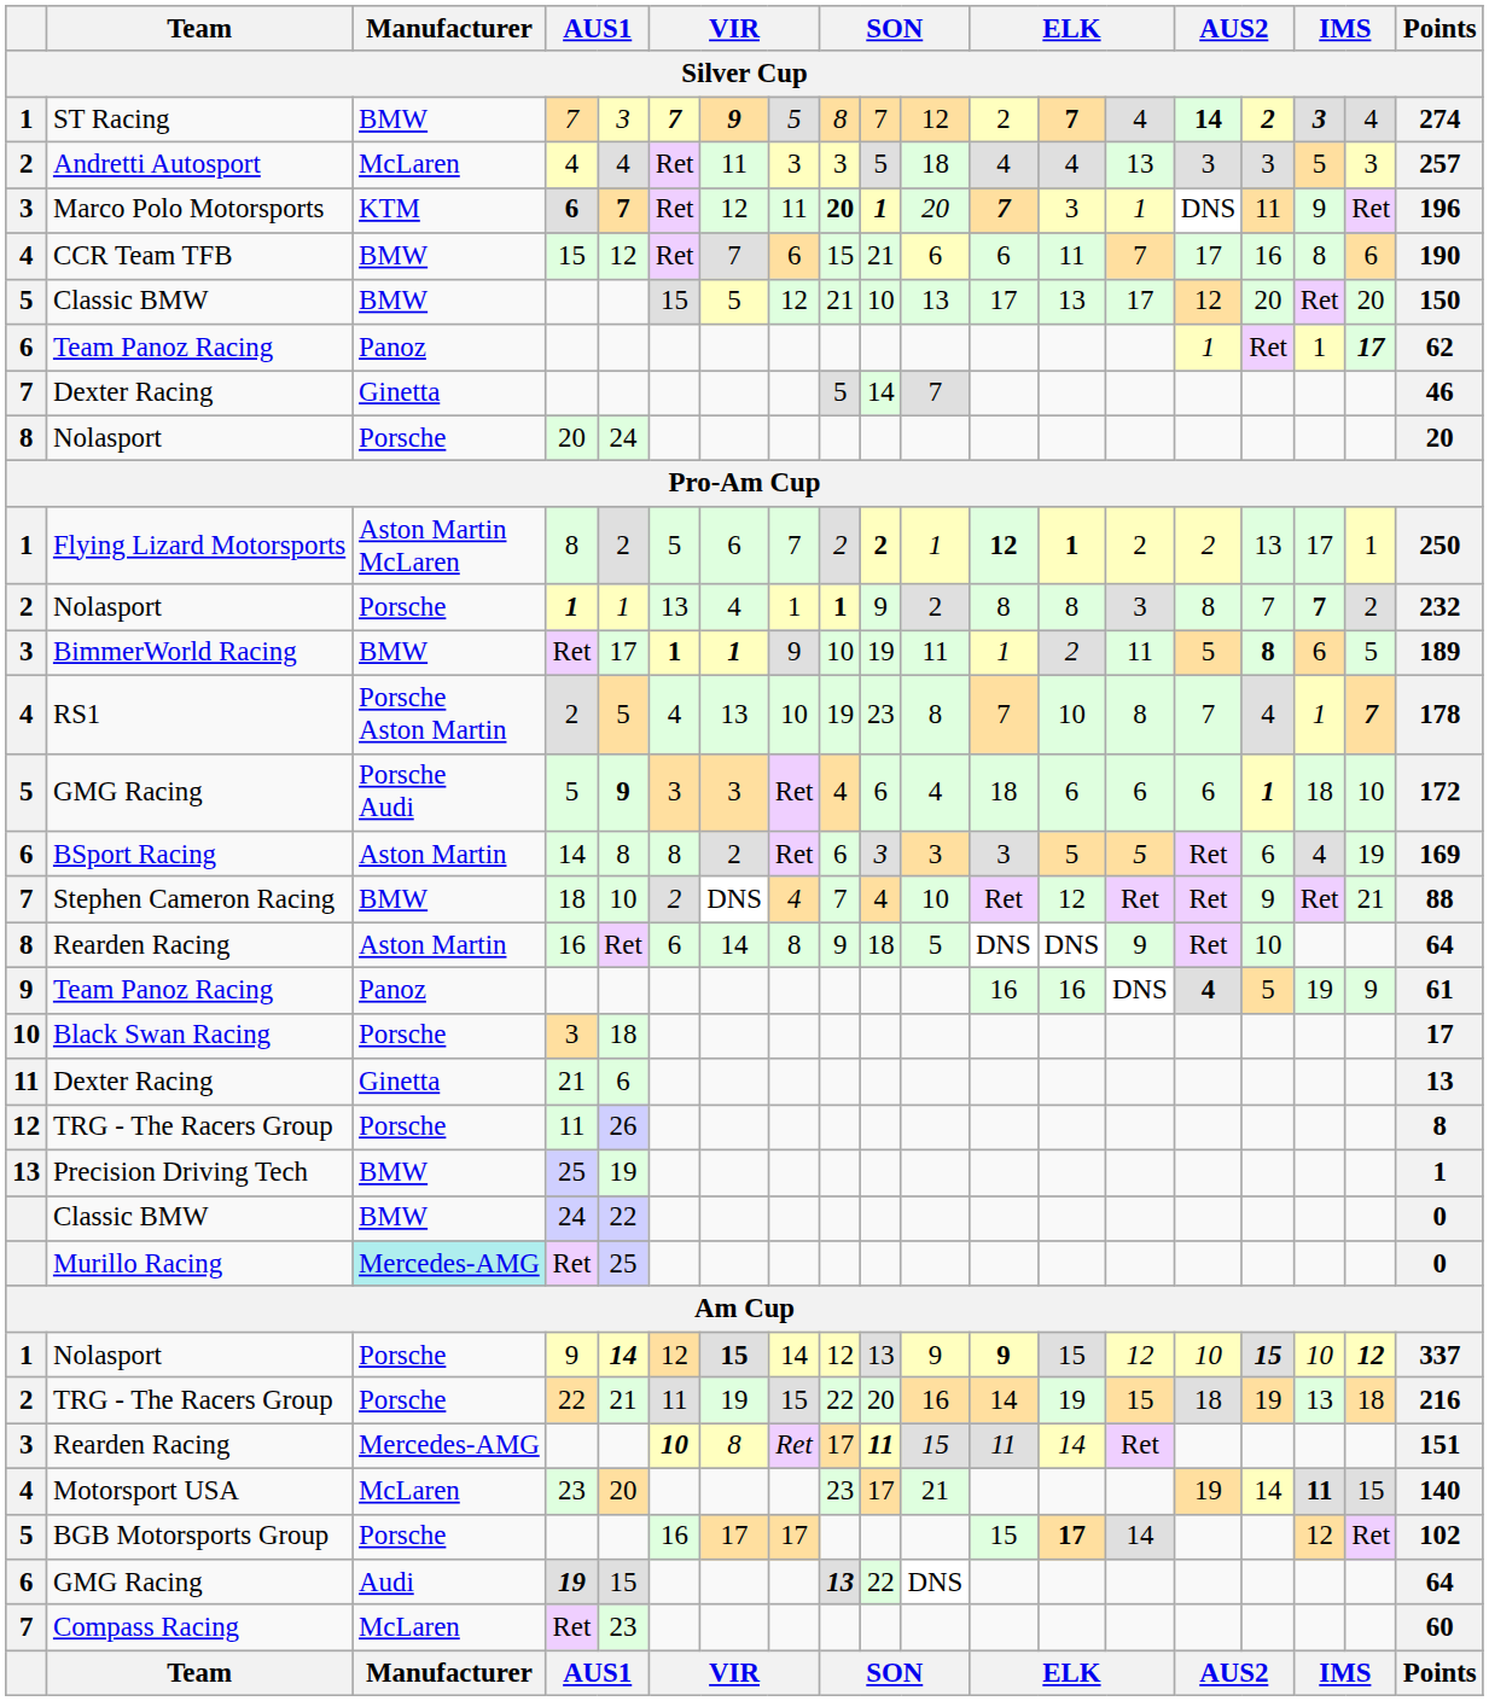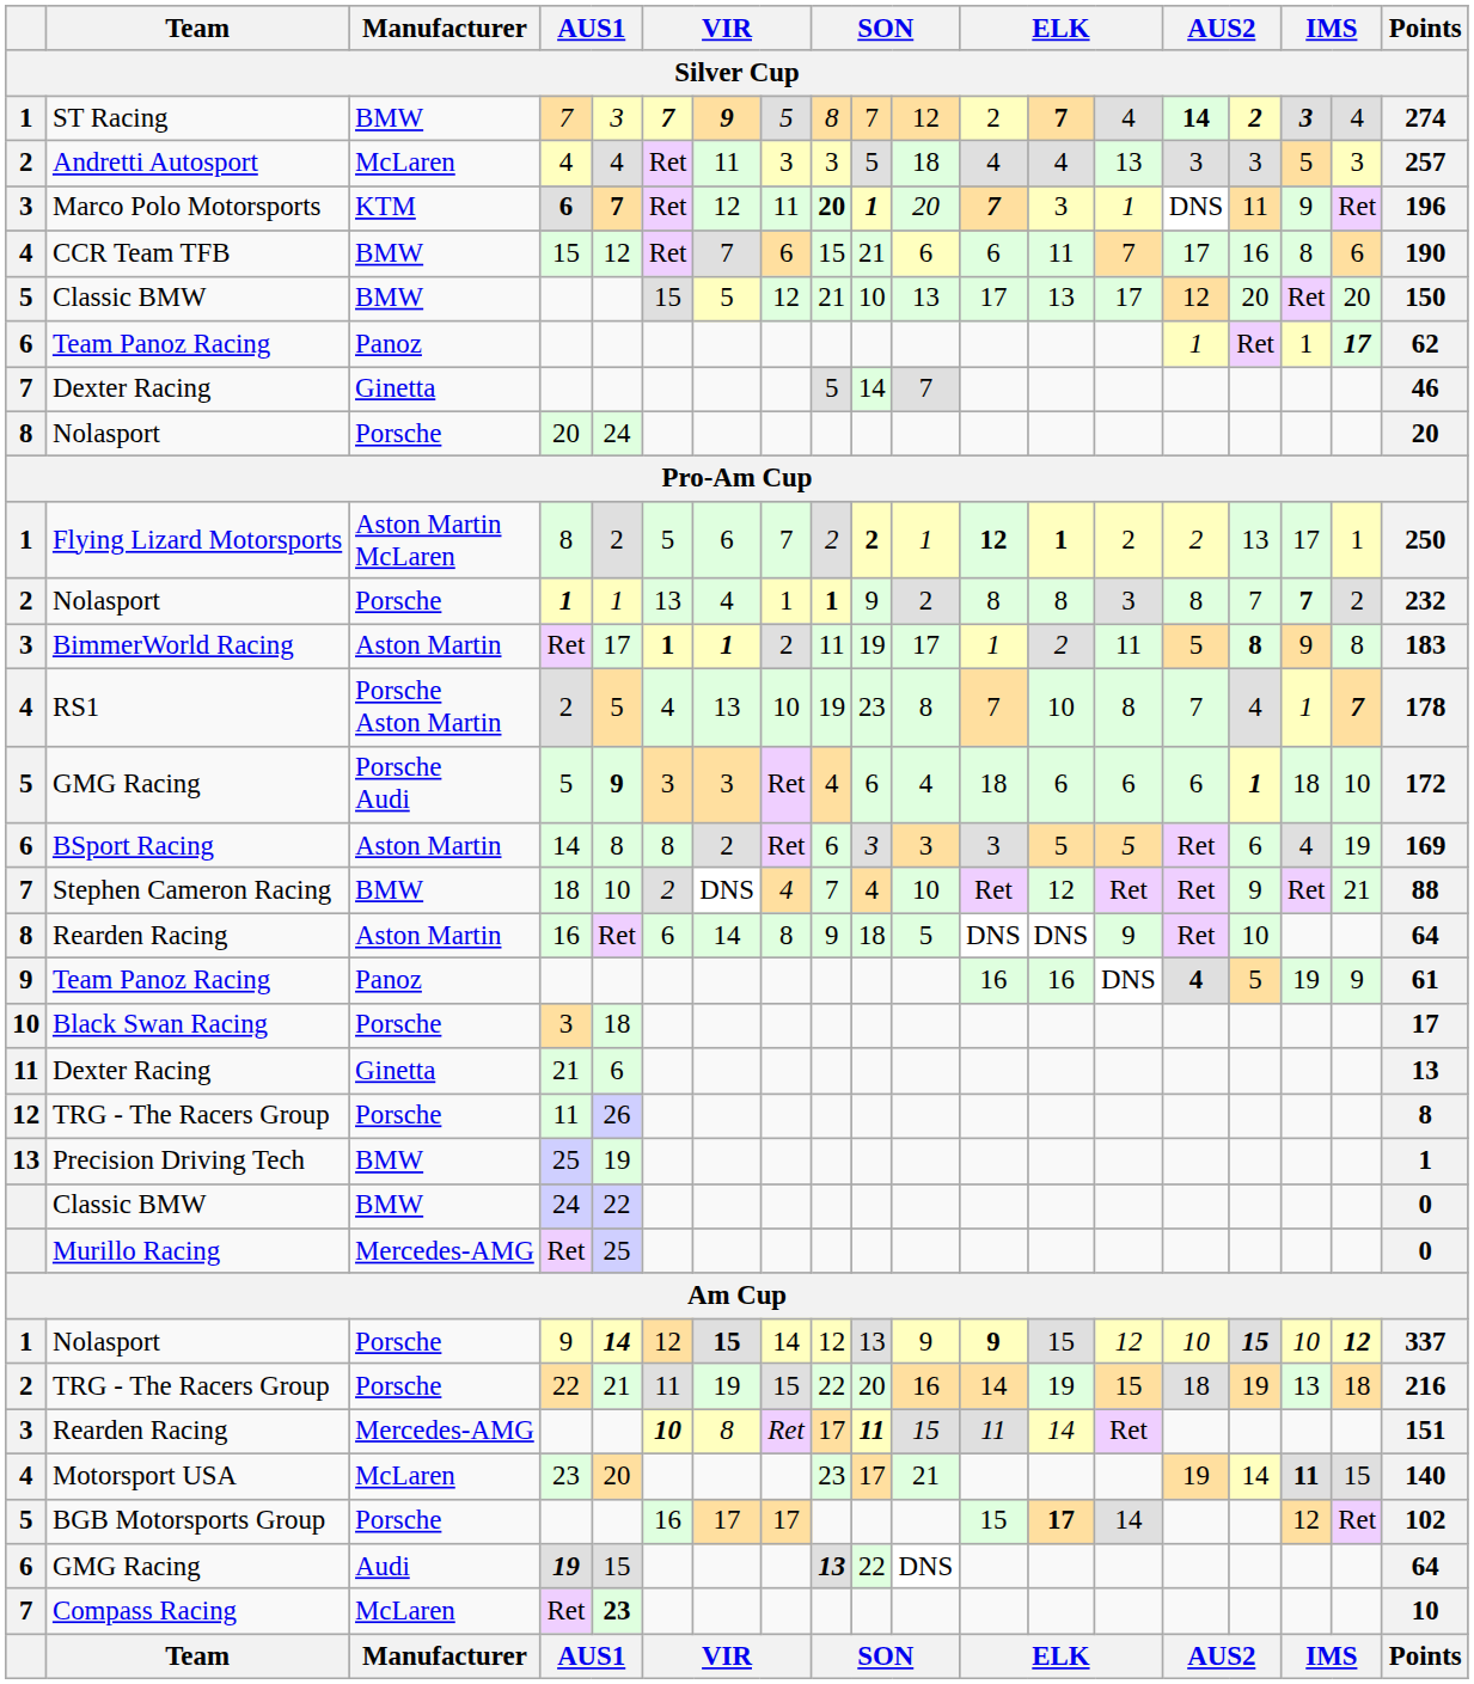BimmerWorld Racing / Ret | Manufacturer: BMW -> Aston Martin
BimmerWorld Racing / Ret | column 8: 9 -> 2
BimmerWorld Racing / Ret | column 9: 10 -> 11
BimmerWorld Racing / Ret | column 11: 11 -> 17
BimmerWorld Racing / Ret | column 17: 6 -> 9
BimmerWorld Racing / Ret | column 18: 5 -> 8
BimmerWorld Racing / Ret | Points: 189 -> 183
Murillo Racing / Ret | Manufacturer: paleturquoise background -> no background
Compass Racing / Ret | column 5: normal -> bold
Compass Racing / Ret | Points: 60 -> 10
